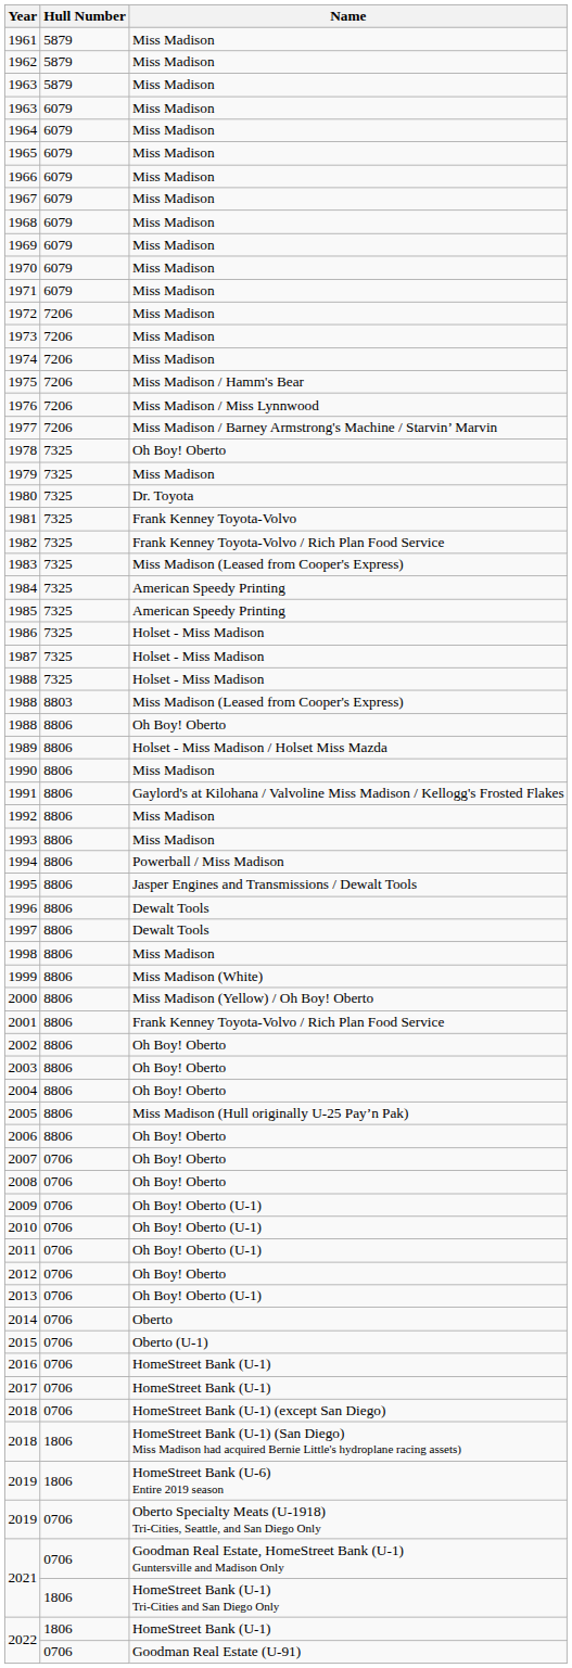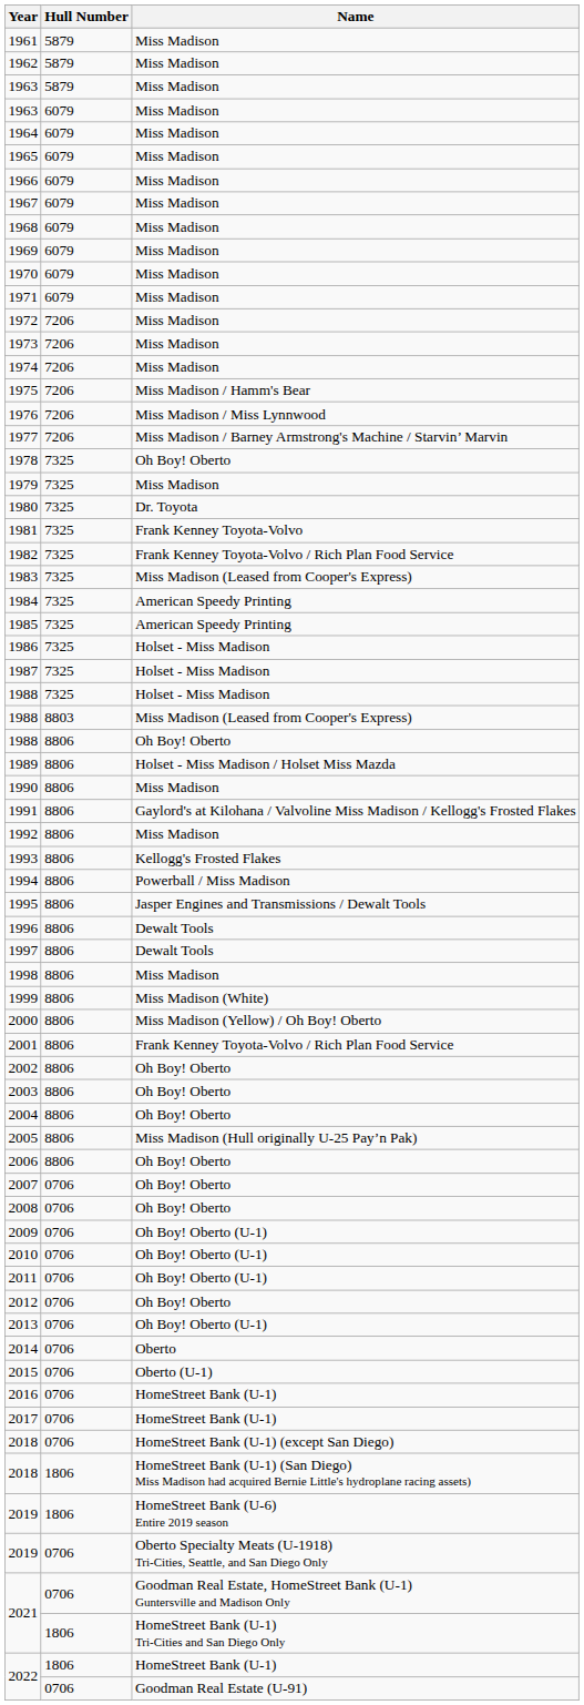1993 | Name: Miss Madison -> Kellogg's Frosted Flakes
